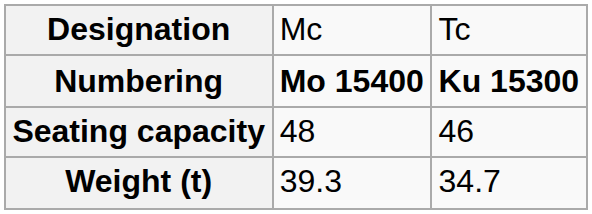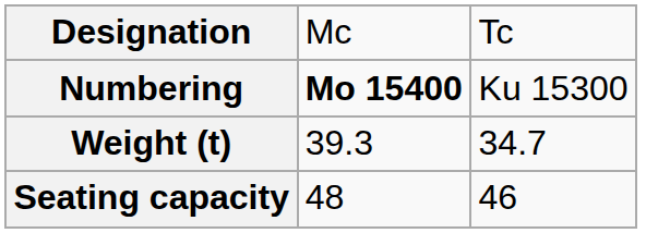Numbering | column 3: bold -> normal
rows swapped: Weight (t) <-> Seating capacity
